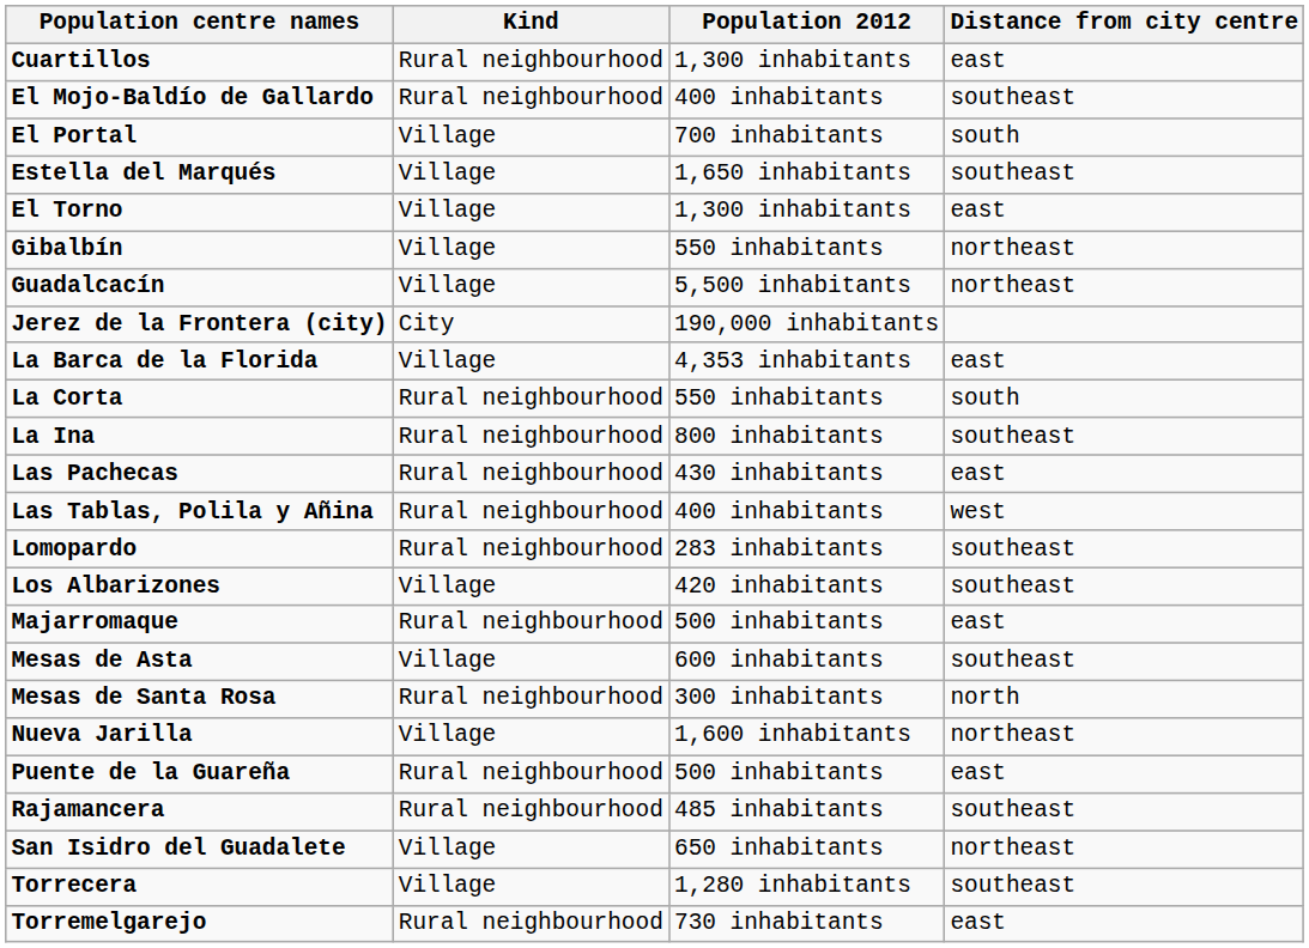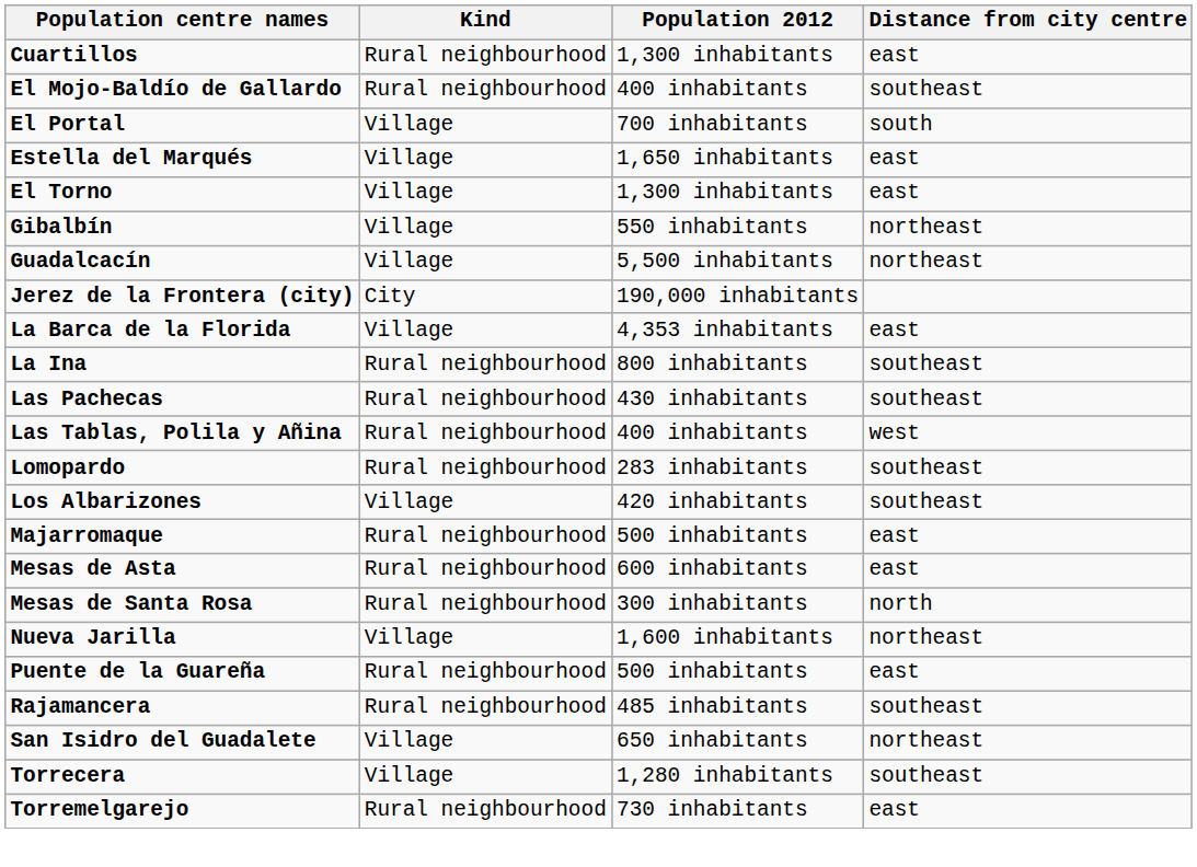Estella del Marqués | Distance from city centre: southeast -> east
- row: La Corta | Rural neighbourhood | 550 inhabitants | south
Las Pachecas | Distance from city centre: east -> southeast
Mesas de Asta | Kind: Village -> Rural neighbourhood
Mesas de Asta | Distance from city centre: southeast -> east
